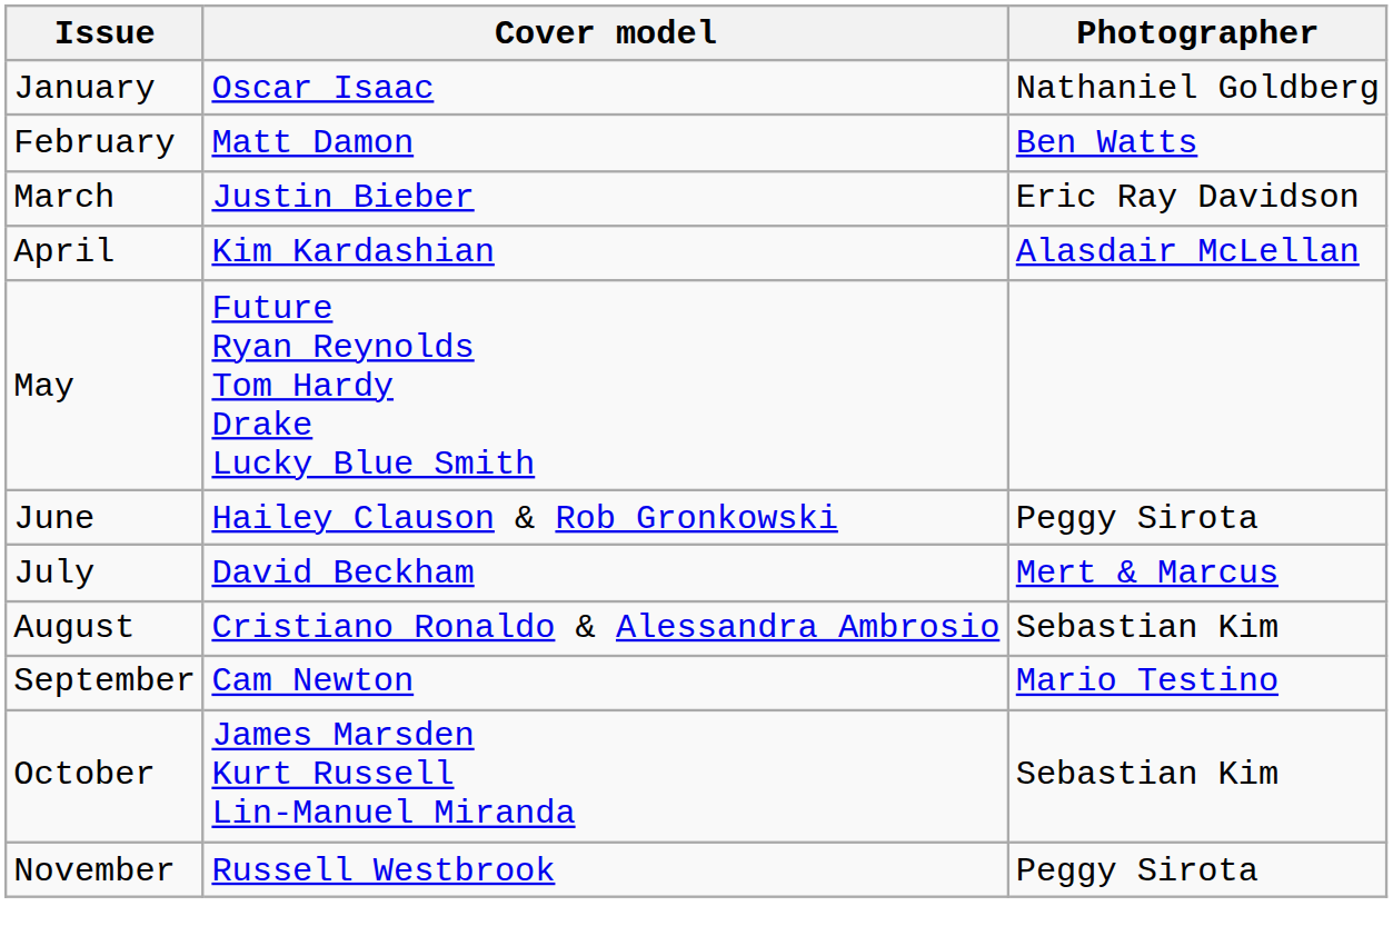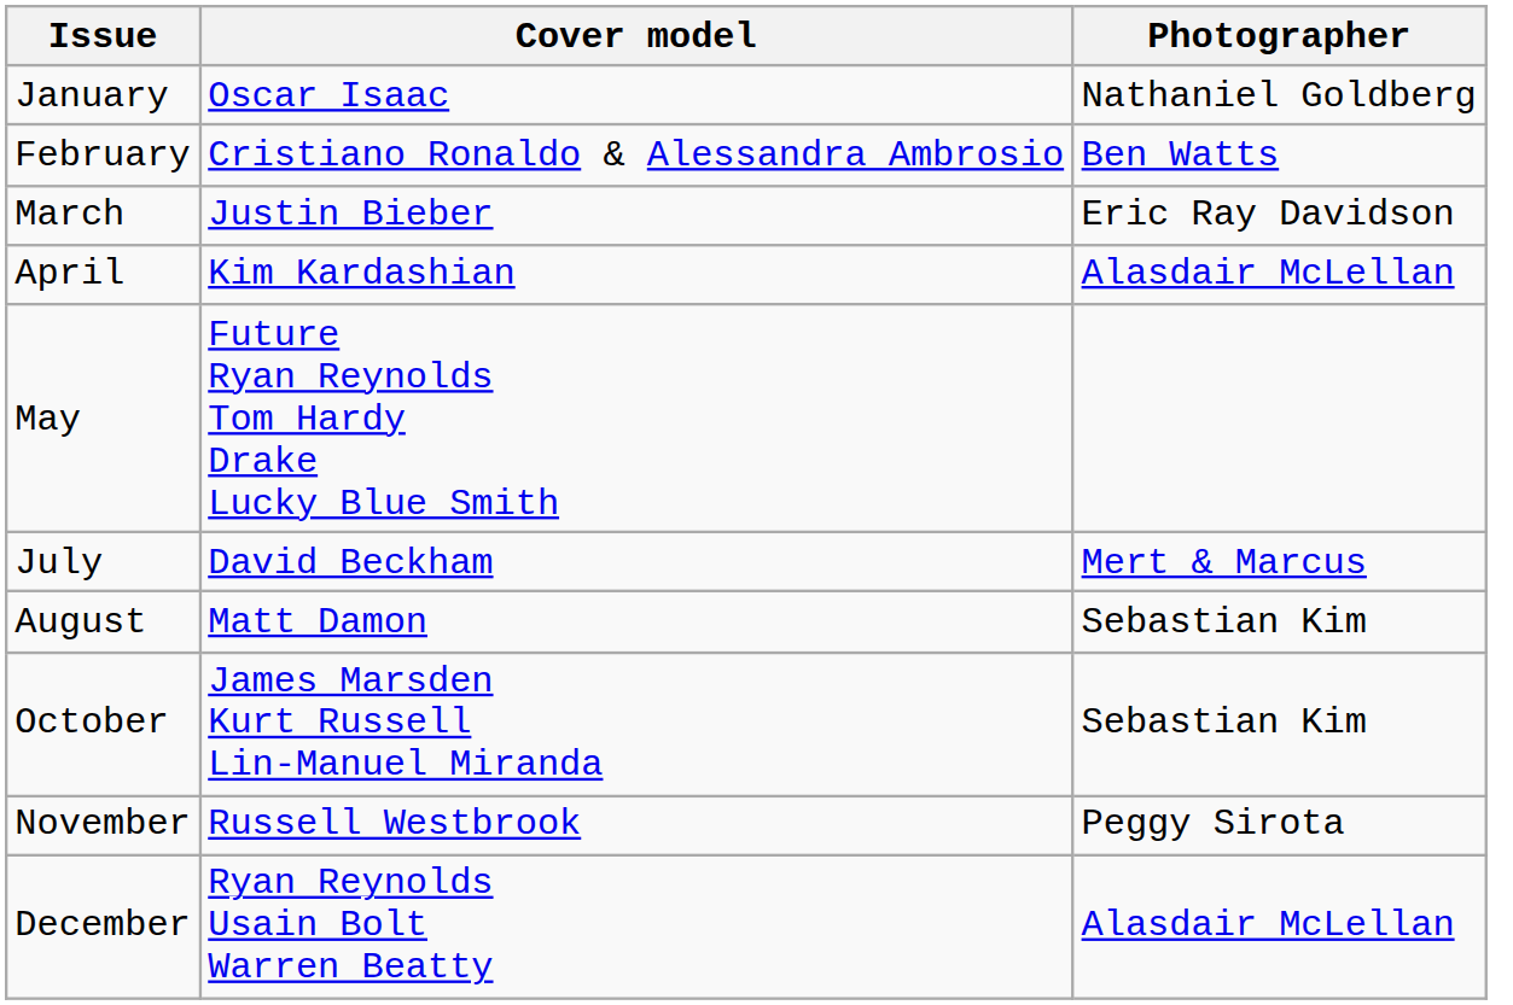February | Cover model: Matt Damon -> Cristiano Ronaldo & Alessandra Ambrosio
- row: June | Hailey Clauson & Rob Gronkowski | Peggy Sirota
August | Cover model: Cristiano Ronaldo & Alessandra Ambrosio -> Matt Damon
- row: September | Cam Newton | Mario Testino
+ row: December | Ryan Reynolds Usain Bolt Warren Beatty | Alasdair McLellan
